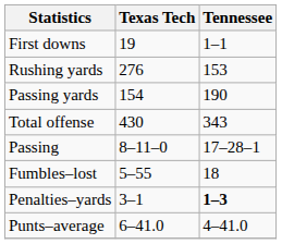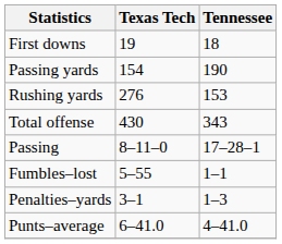First downs | Tennessee: 1–1 -> 18
rows swapped: Rushing yards <-> Passing yards
Fumbles–lost | Tennessee: 18 -> 1–1
Penalties–yards | Tennessee: bold -> normal
